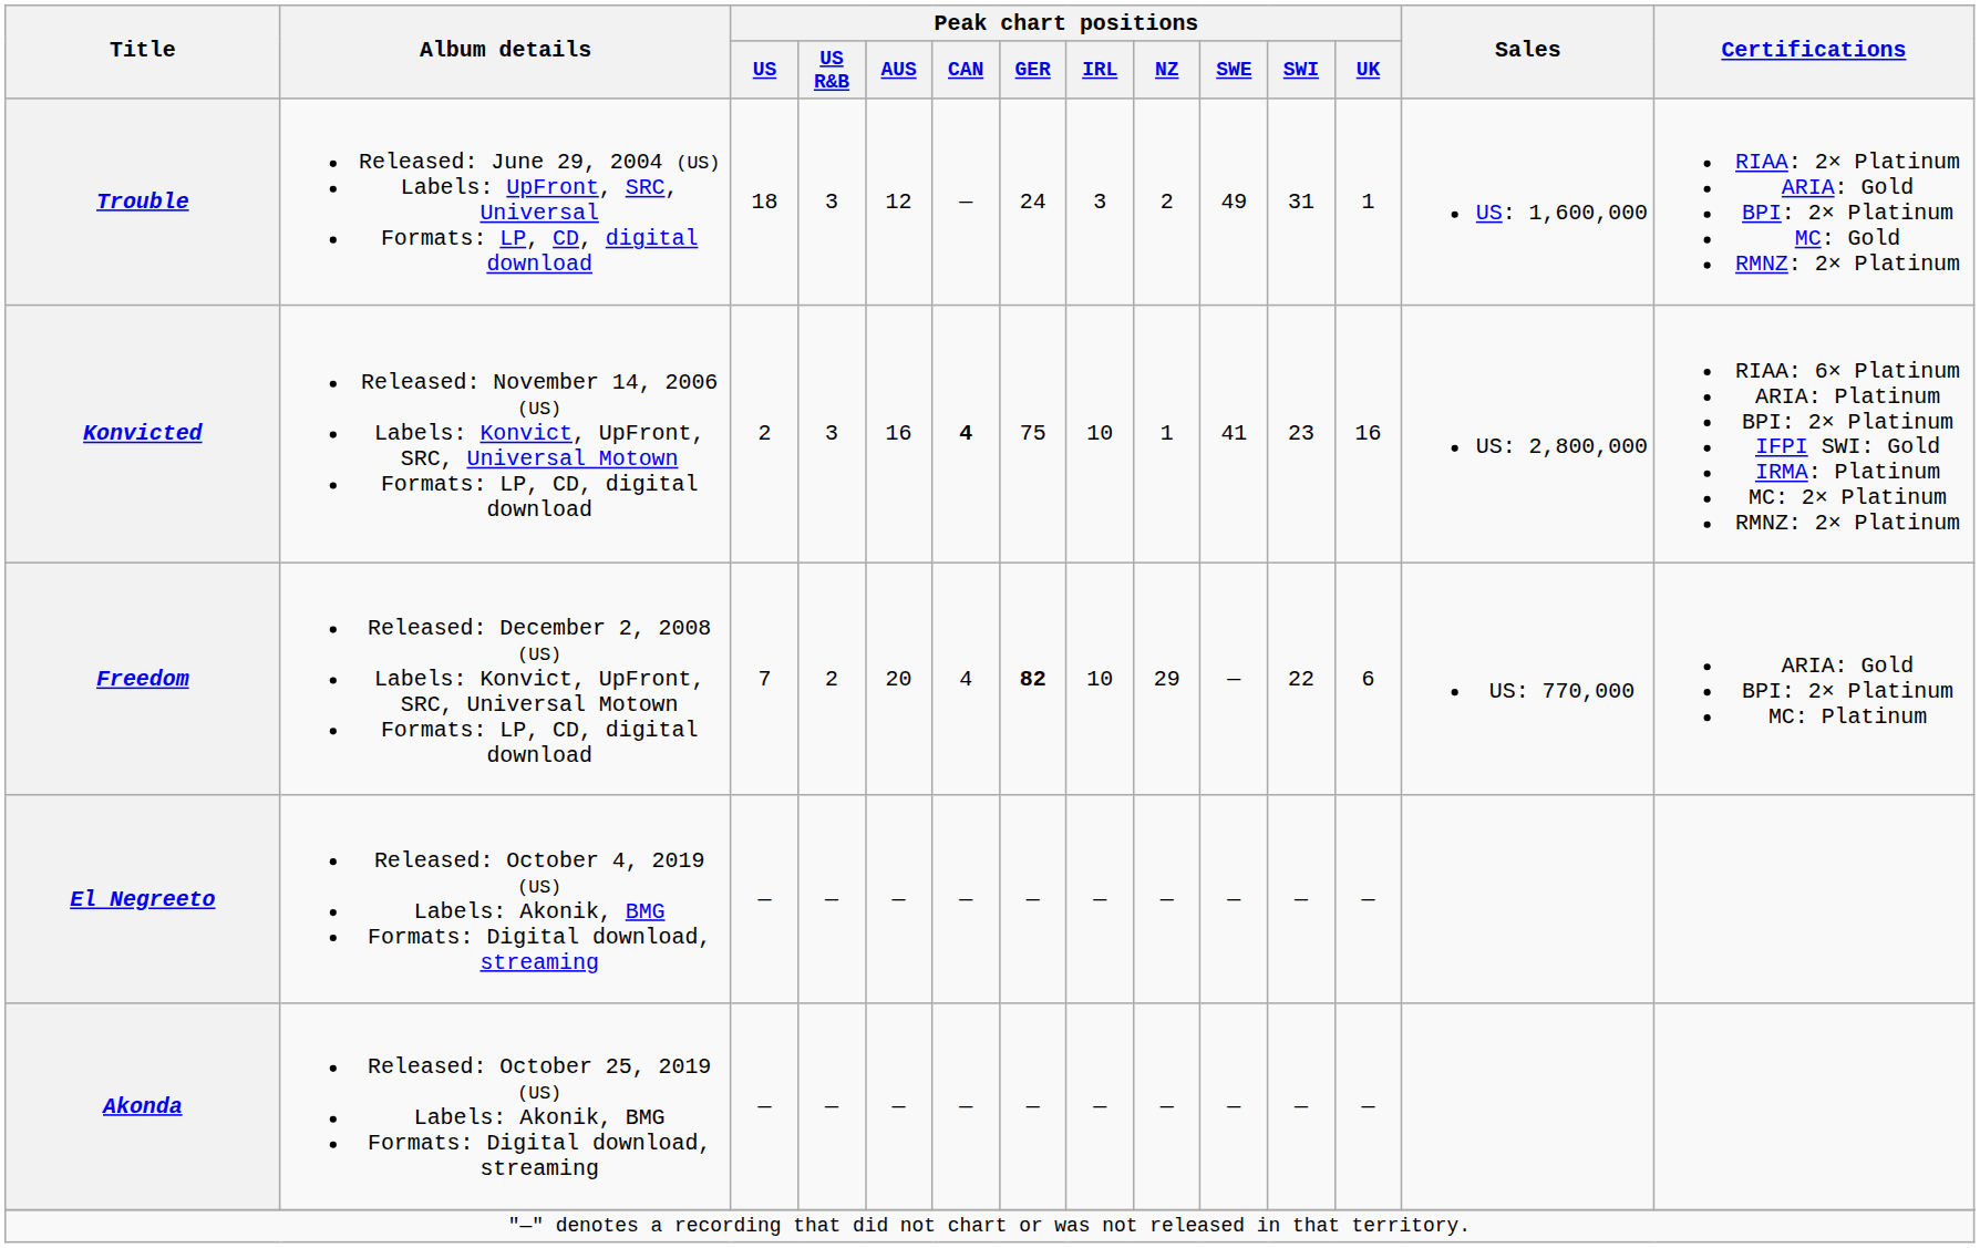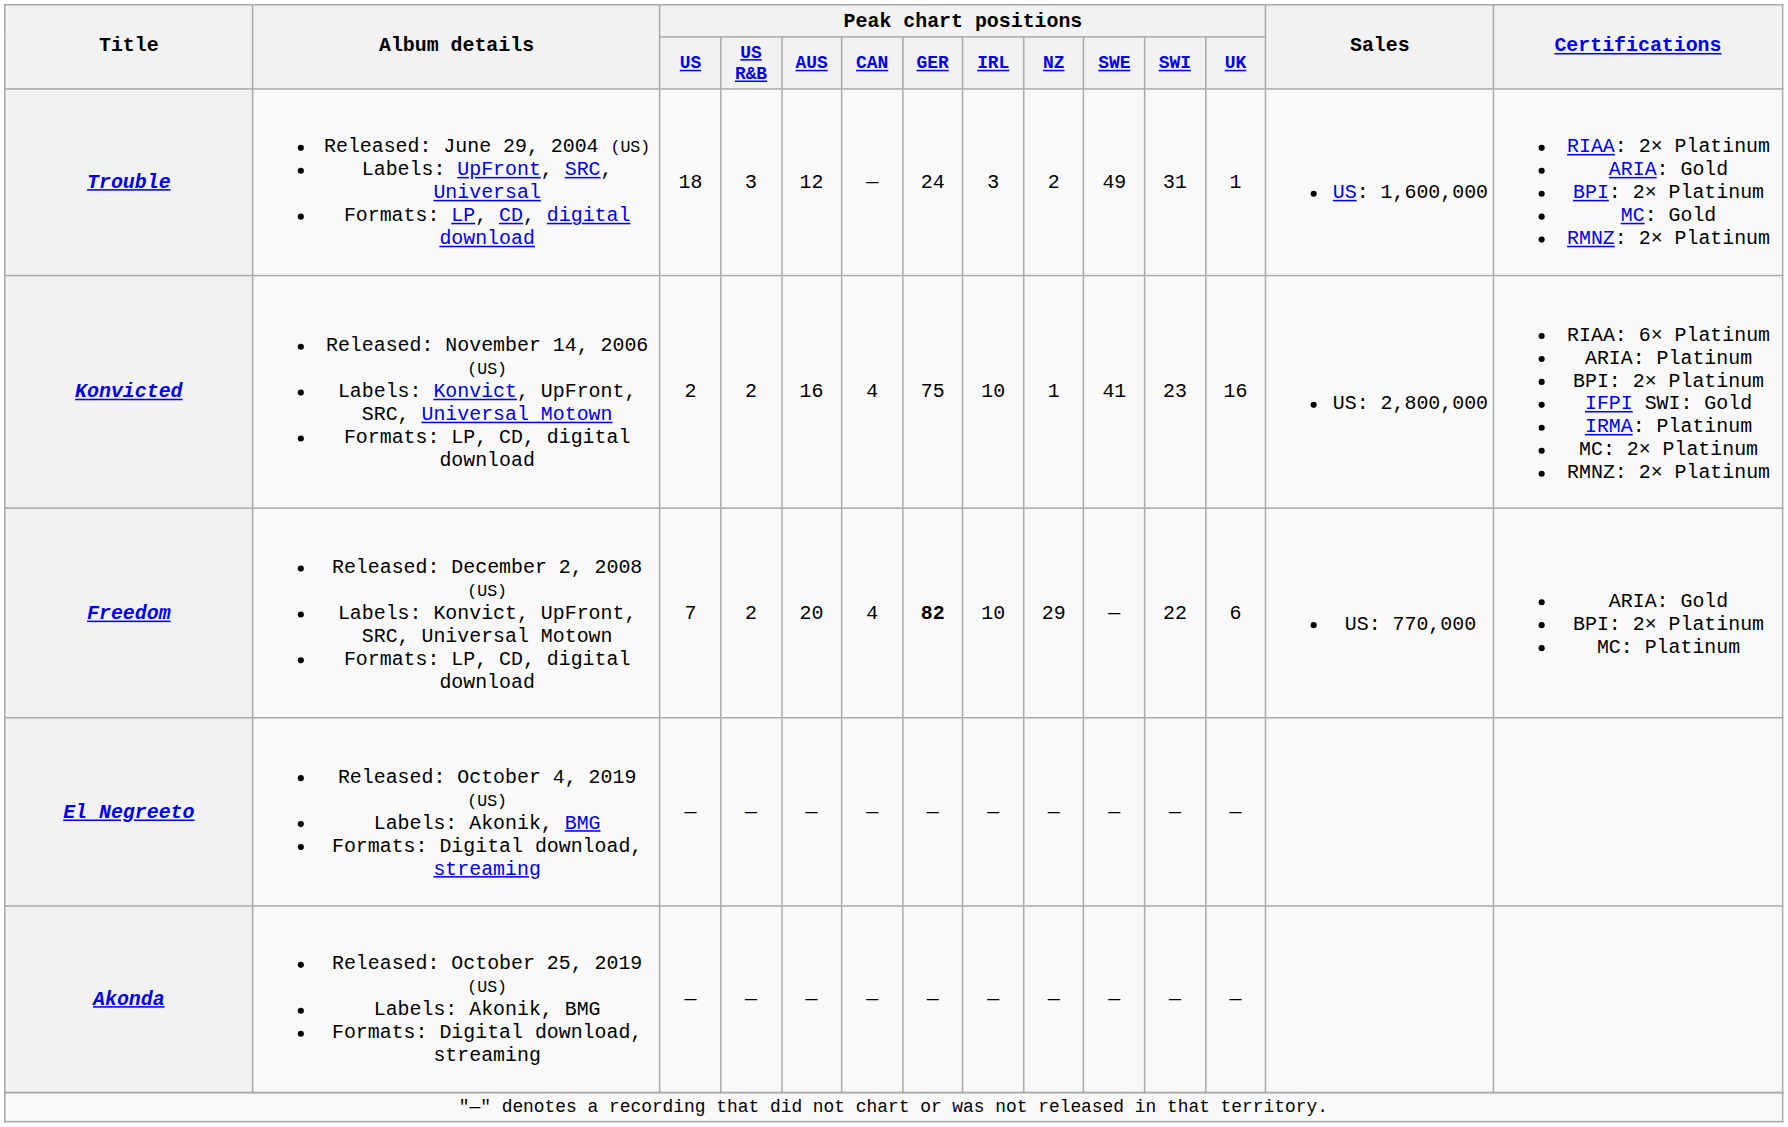Konvicted | Peak chart positions / US R&B: 3 -> 2
Konvicted | Peak chart positions / CAN: bold -> normal
